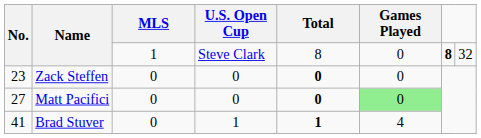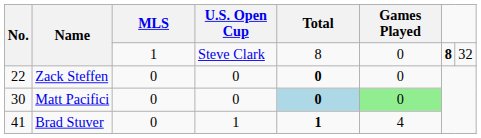Zack Steffen | No.: 23 -> 22
Matt Pacifici | No.: 27 -> 30
Matt Pacifici | Total: no background -> lightblue background
